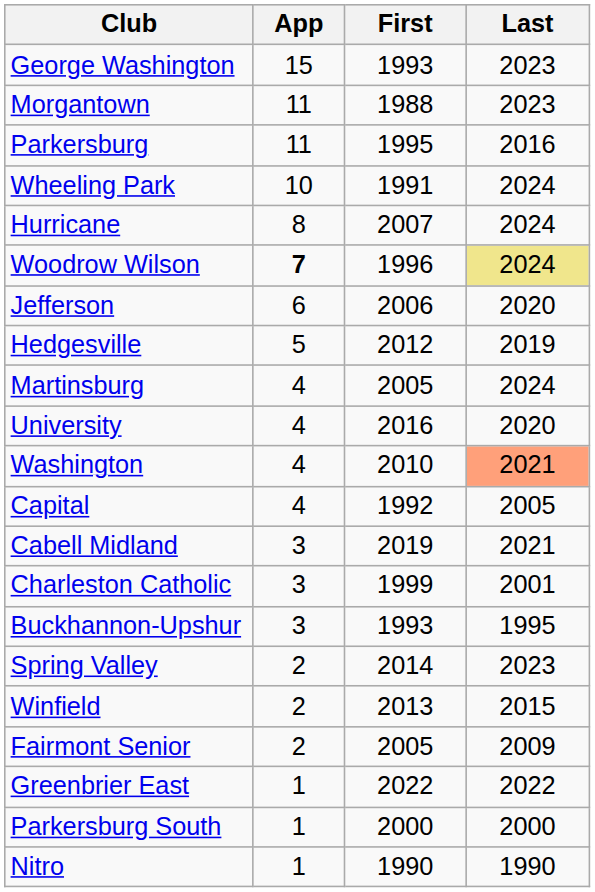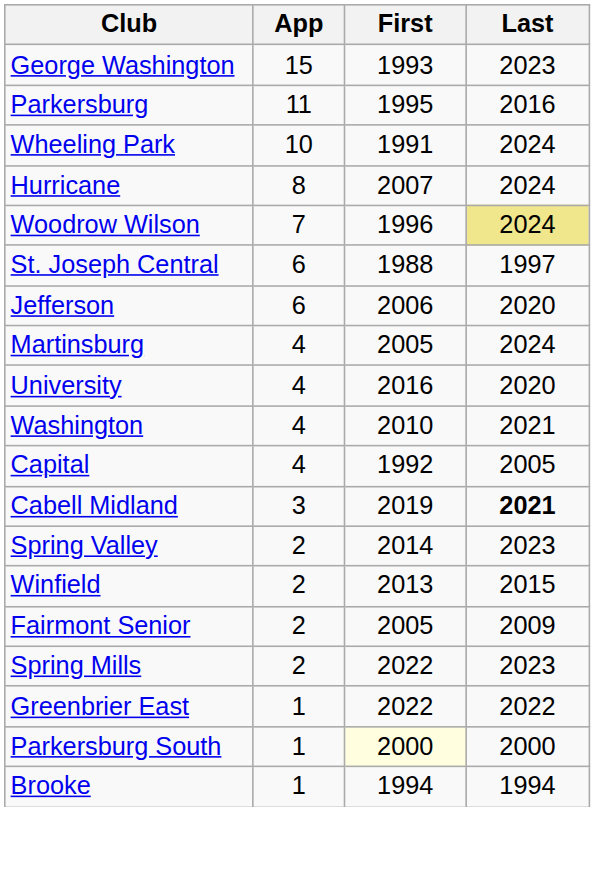- row: Morgantown | 11 | 1988 | 2023
Woodrow Wilson | App: bold -> normal
+ row: St. Joseph Central | 6 | 1988 | 1997
- row: Hedgesville | 5 | 2012 | 2019
Washington | Last: lightsalmon background -> no background
Cabell Midland | Last: normal -> bold
- row: Charleston Catholic | 3 | 1999 | 2001
- row: Buckhannon-Upshur | 3 | 1993 | 1995
+ row: Spring Mills | 2 | 2022 | 2023
Parkersburg South | First: no background -> lightyellow background
+ row: Brooke | 1 | 1994 | 1994
- row: Nitro | 1 | 1990 | 1990
